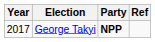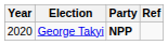George Takyi | Year: 2017 -> 2020
